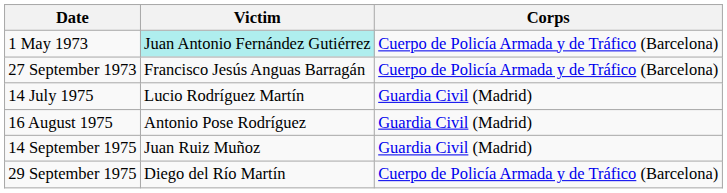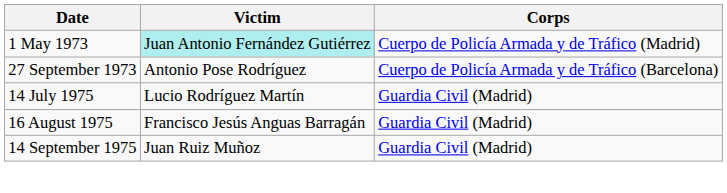1 May 1973 | Corps: Cuerpo de Policía Armada y de Tráfico (Barcelona) -> Cuerpo de Policía Armada y de Tráfico (Madrid)
27 September 1973 | Victim: Francisco Jesús Anguas Barragán -> Antonio Pose Rodríguez
16 August 1975 | Victim: Antonio Pose Rodríguez -> Francisco Jesús Anguas Barragán
- row: 29 September 1975 | Diego del Río Martín | Cuerpo de Policía Armada y de Tráfico (Barcelona)
